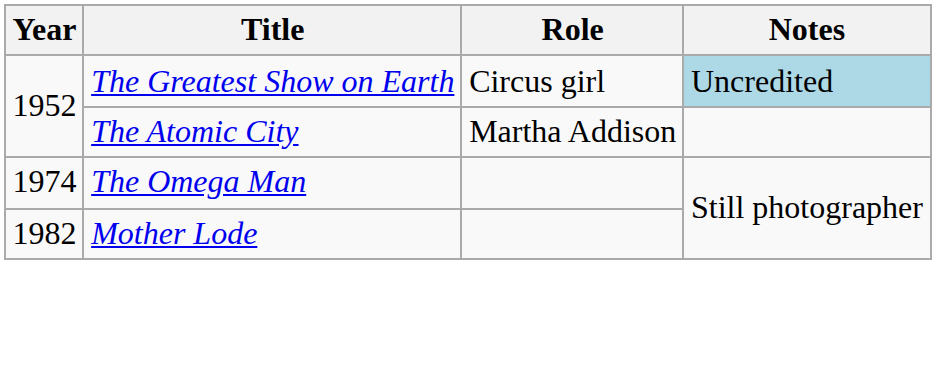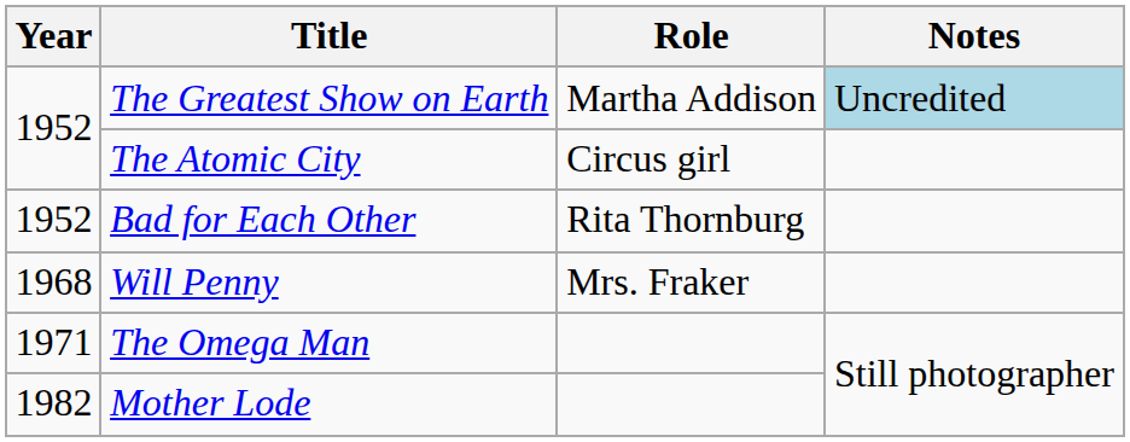The Greatest Show on Earth | Role: Circus girl -> Martha Addison
The Atomic City | Role: Martha Addison -> Circus girl
+ row: 1952 | Bad for Each Other | Rita Thornburg
+ row: 1968 | Will Penny | Mrs. Fraker
The Omega Man | Year: 1974 -> 1971
